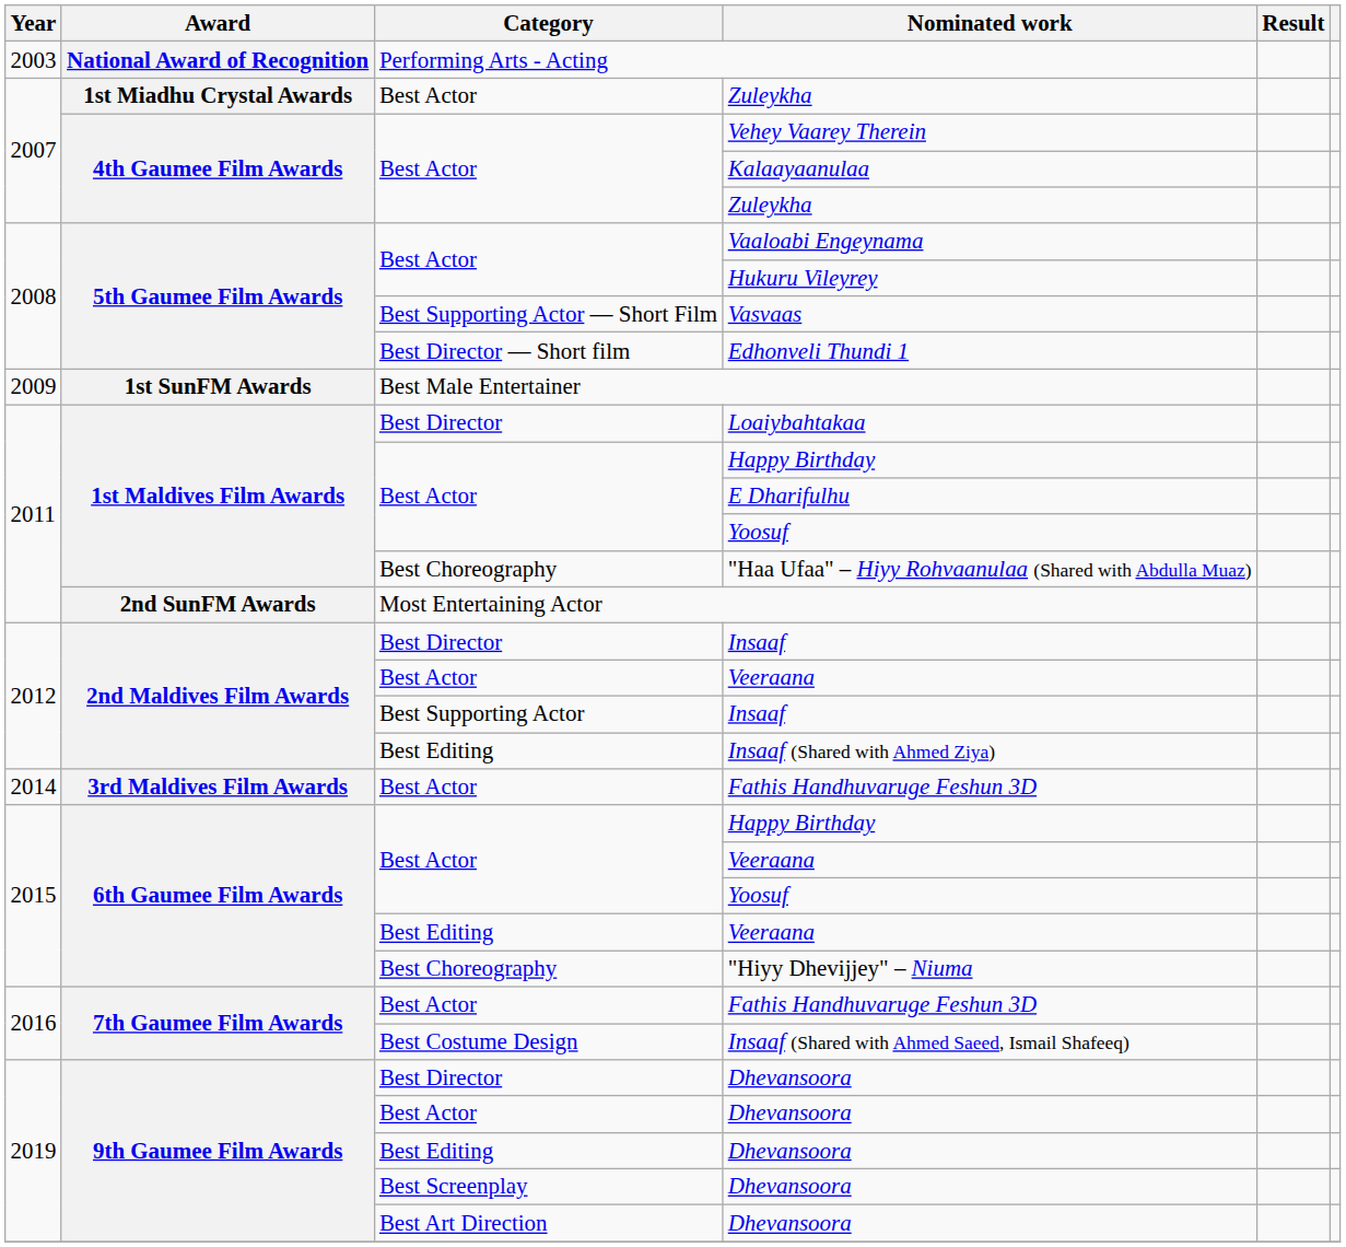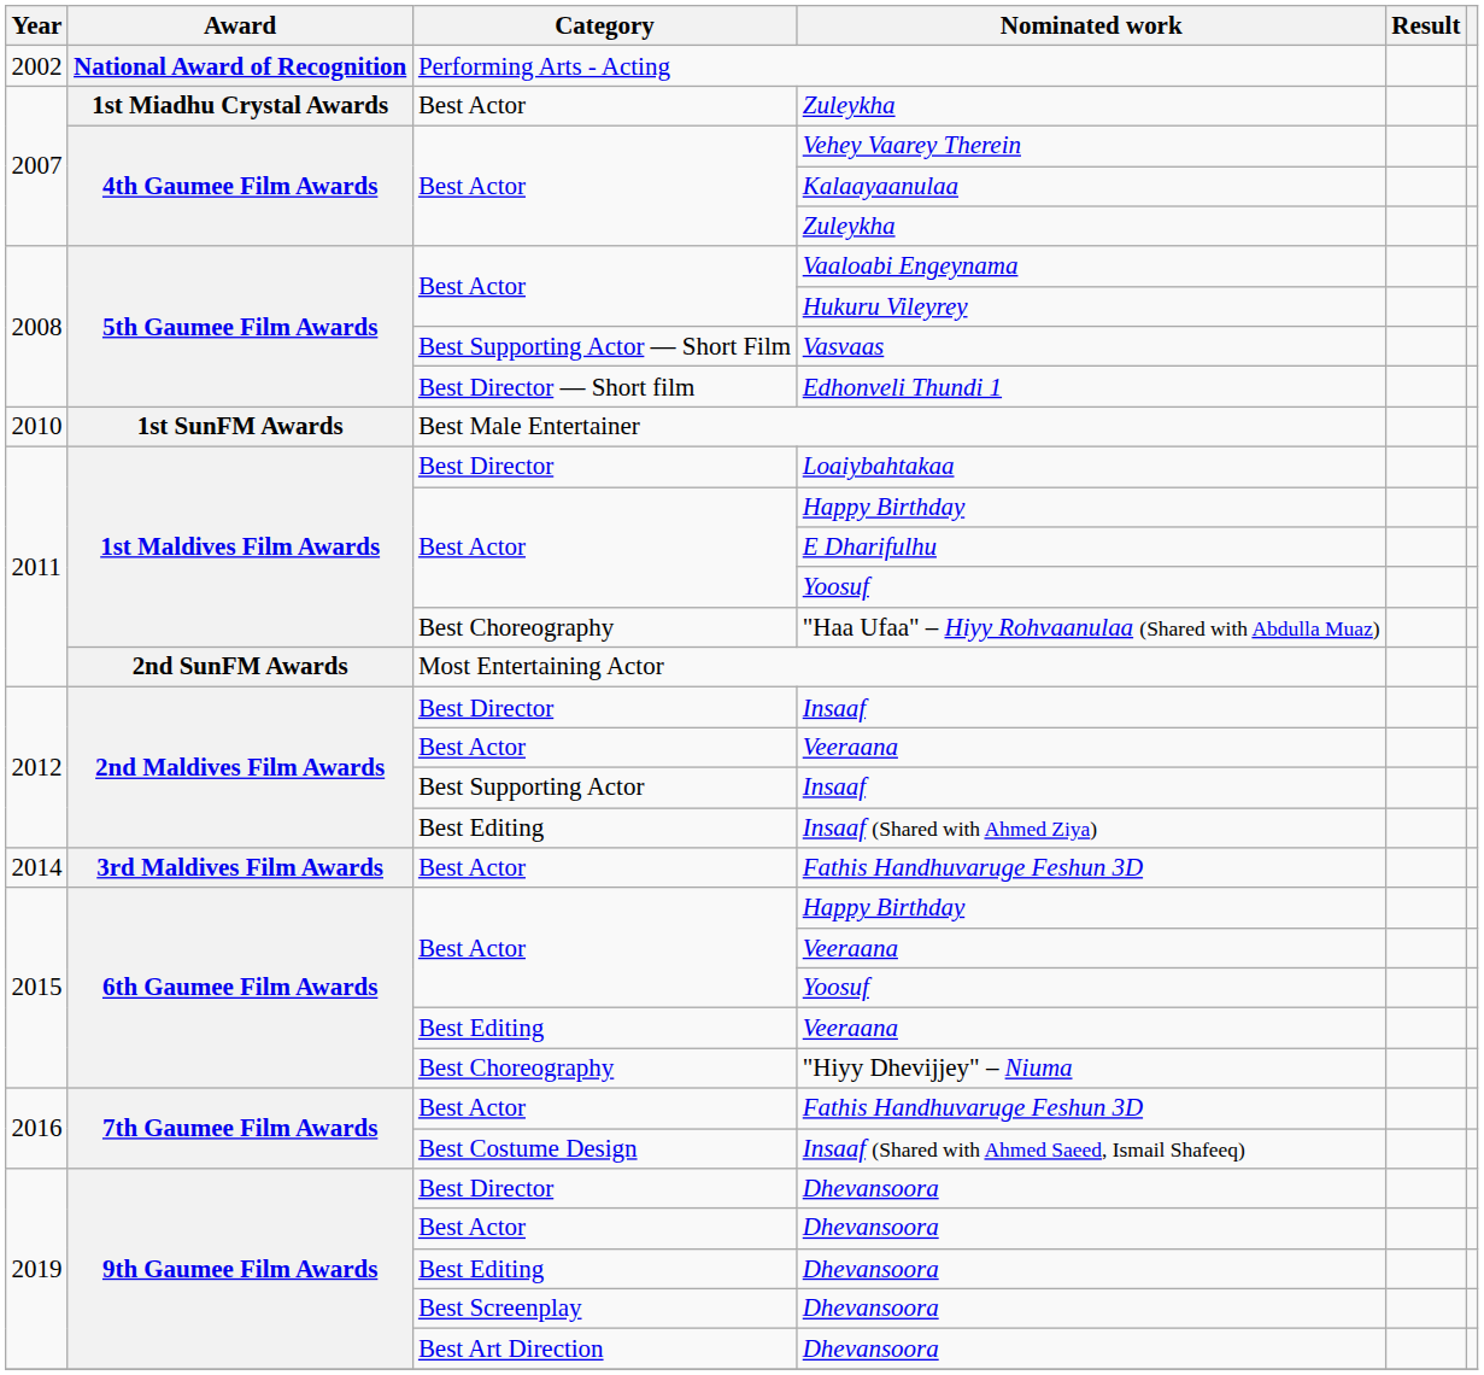Performing Arts - Acting | Year: 2003 -> 2002
Best Male Entertainer | Year: 2009 -> 2010
